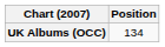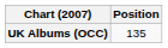UK Albums (OCC) | Position: 134 -> 135
